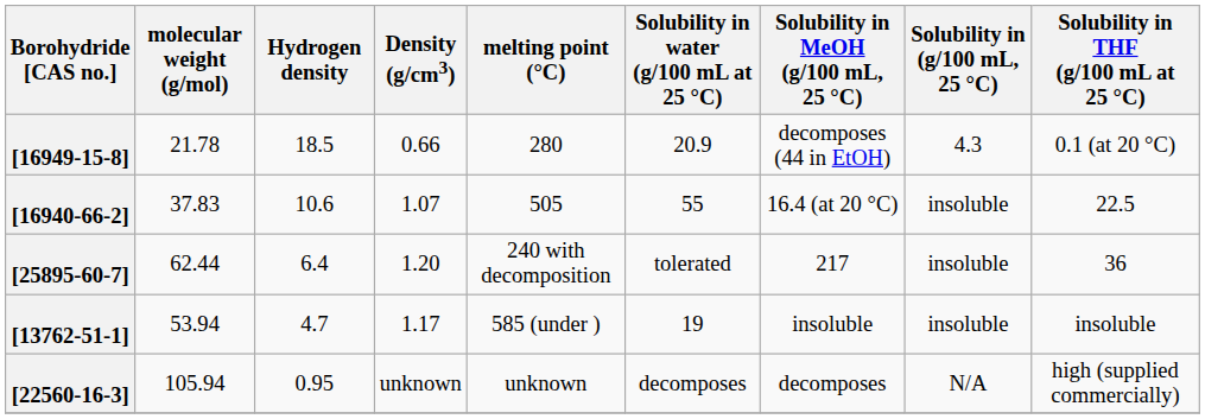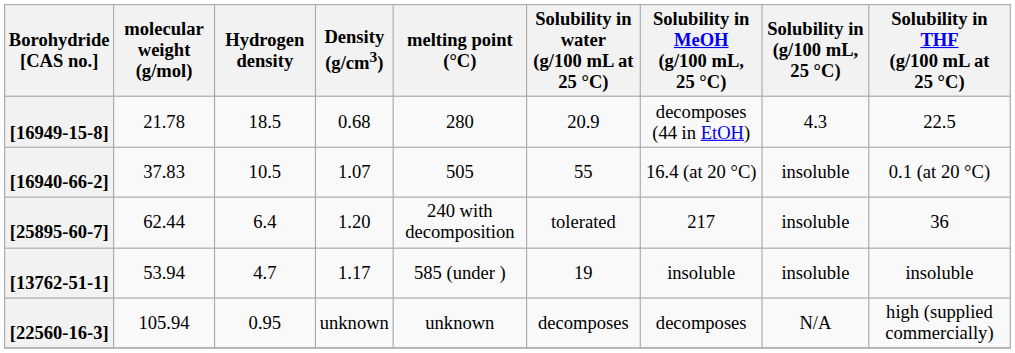[16949-15-8] | Density (g/cm3): 0.66 -> 0.68
[16949-15-8] | Solubility in THF (g/100 mL at 25 °C): 0.1 (at 20 °C) -> 22.5
[16940-66-2] | Hydrogen density: 10.6 -> 10.5
[16940-66-2] | Solubility in THF (g/100 mL at 25 °C): 22.5 -> 0.1 (at 20 °C)
